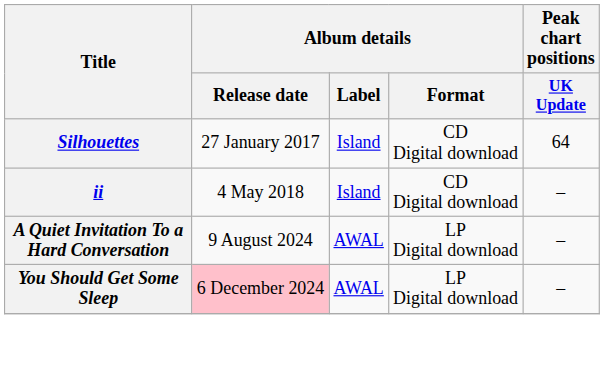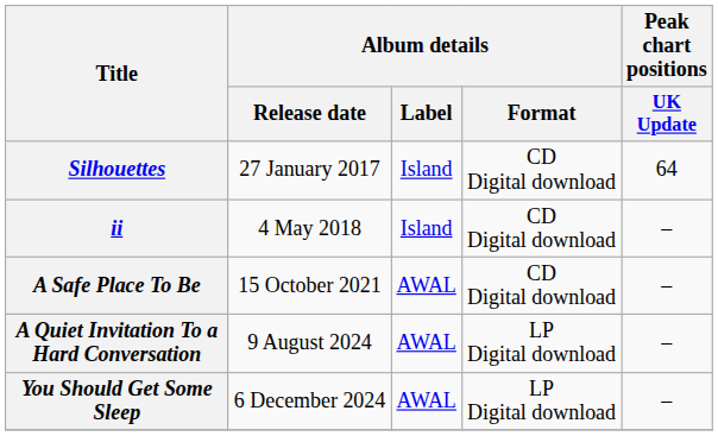+ row: A Safe Place To Be | 15 October 2021 | AWAL | CD Digital download | –
You Should Get Some Sleep | Album details / Release date: pink background -> no background
